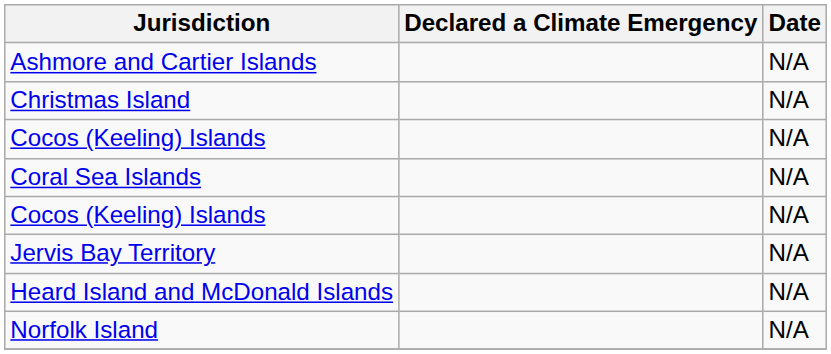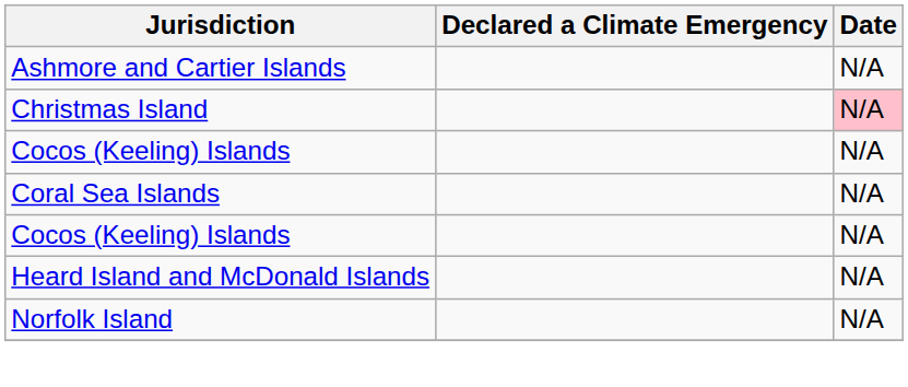Christmas Island | Date: no background -> pink background
- row: Jervis Bay Territory | N/A
